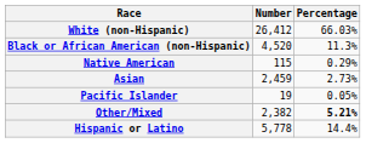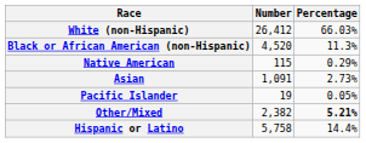Asian | Number: 2,459 -> 1,091
Hispanic or Latino | Number: 5,778 -> 5,758
